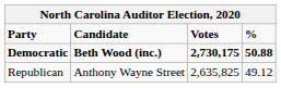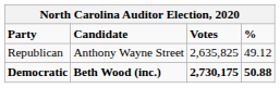rows swapped: Democratic <-> Republican
